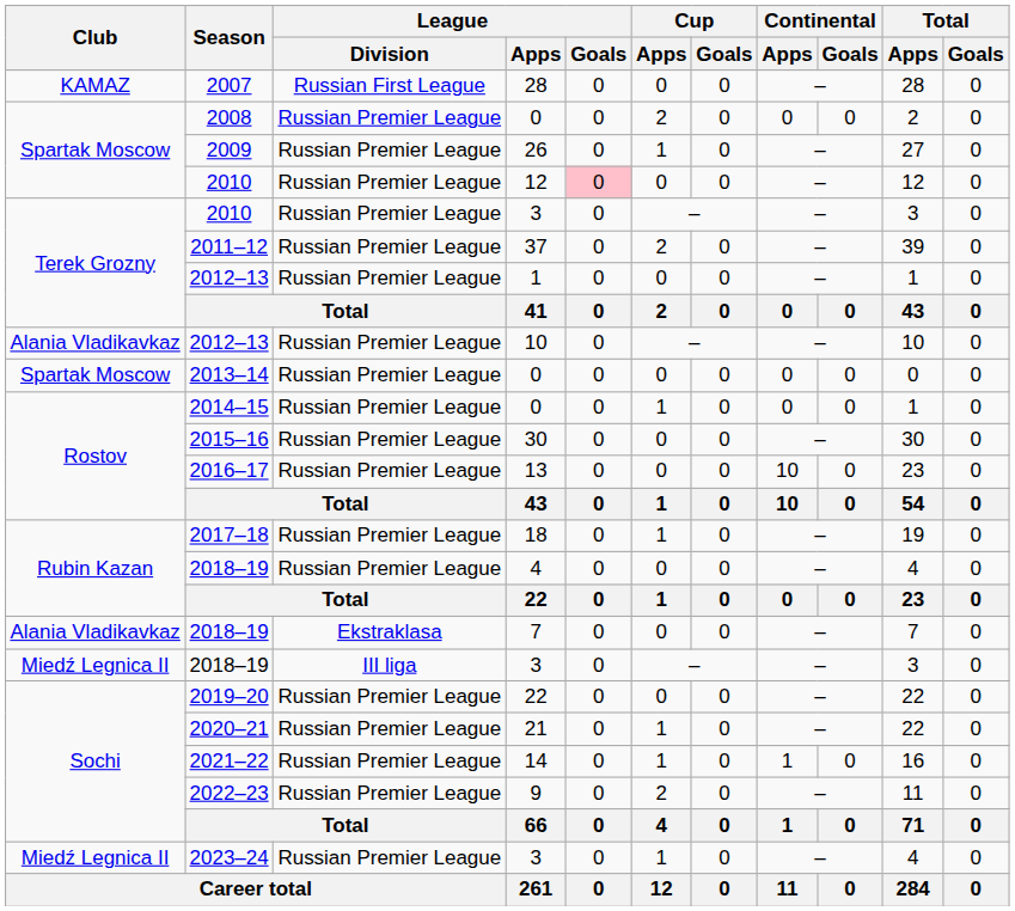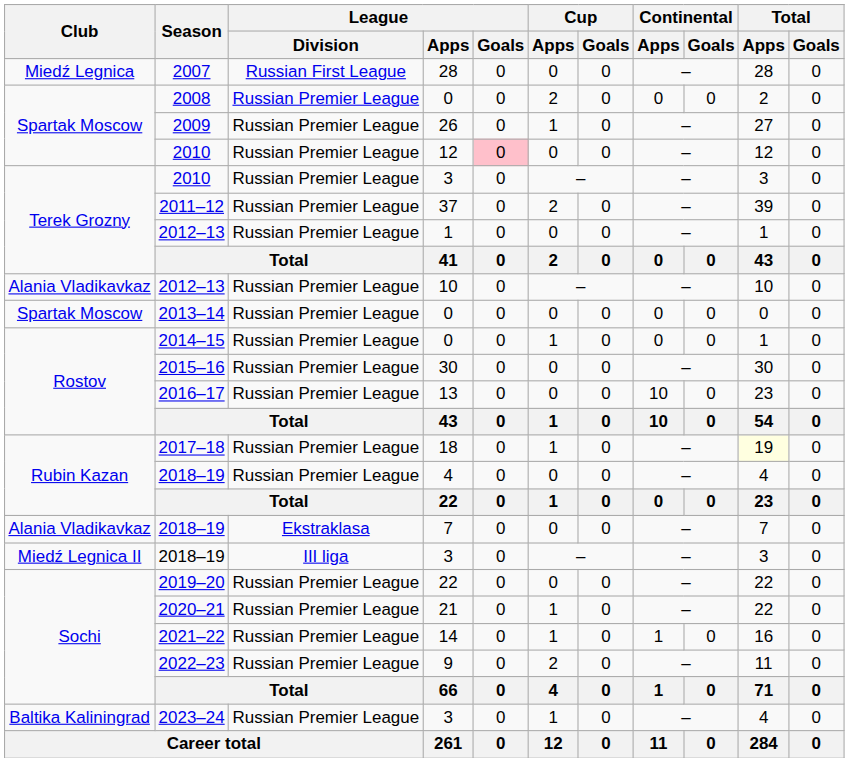2007 | Club: KAMAZ -> Miedź Legnica
2017–18 | Total / Apps: no background -> lightyellow background
2023–24 | Club: Miedź Legnica II -> Baltika Kaliningrad
